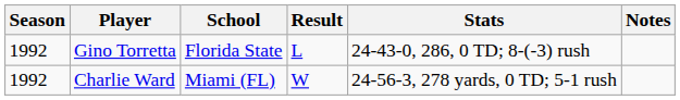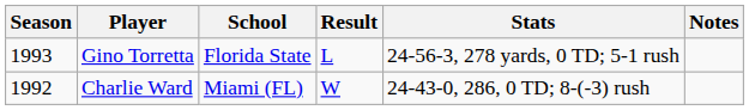Gino Torretta | Season: 1992 -> 1993
Gino Torretta | Stats: 24-43-0, 286, 0 TD; 8-(-3) rush -> 24-56-3, 278 yards, 0 TD; 5-1 rush
Charlie Ward | Stats: 24-56-3, 278 yards, 0 TD; 5-1 rush -> 24-43-0, 286, 0 TD; 8-(-3) rush
